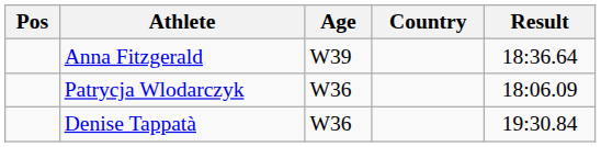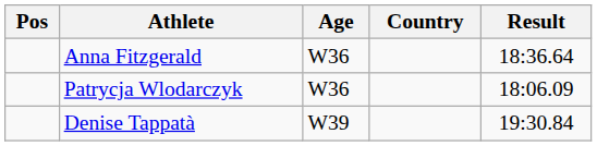Anna Fitzgerald | Age: W39 -> W36
Denise Tappatà | Age: W36 -> W39
